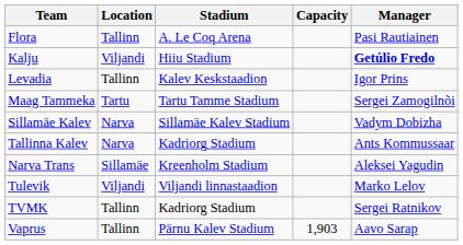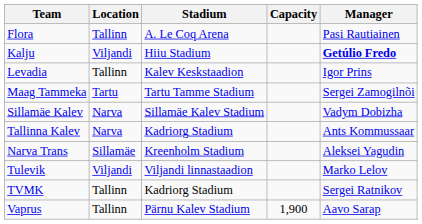Vaprus | Capacity: 1,903 -> 1,900
